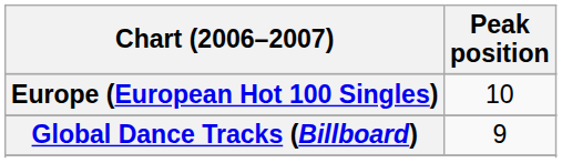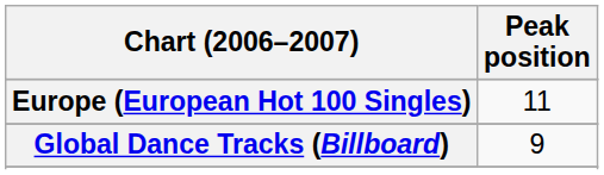Europe (European Hot 100 Singles) | Peak position: 10 -> 11
